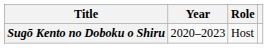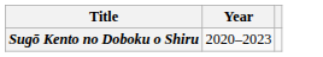- column: Role | Host
